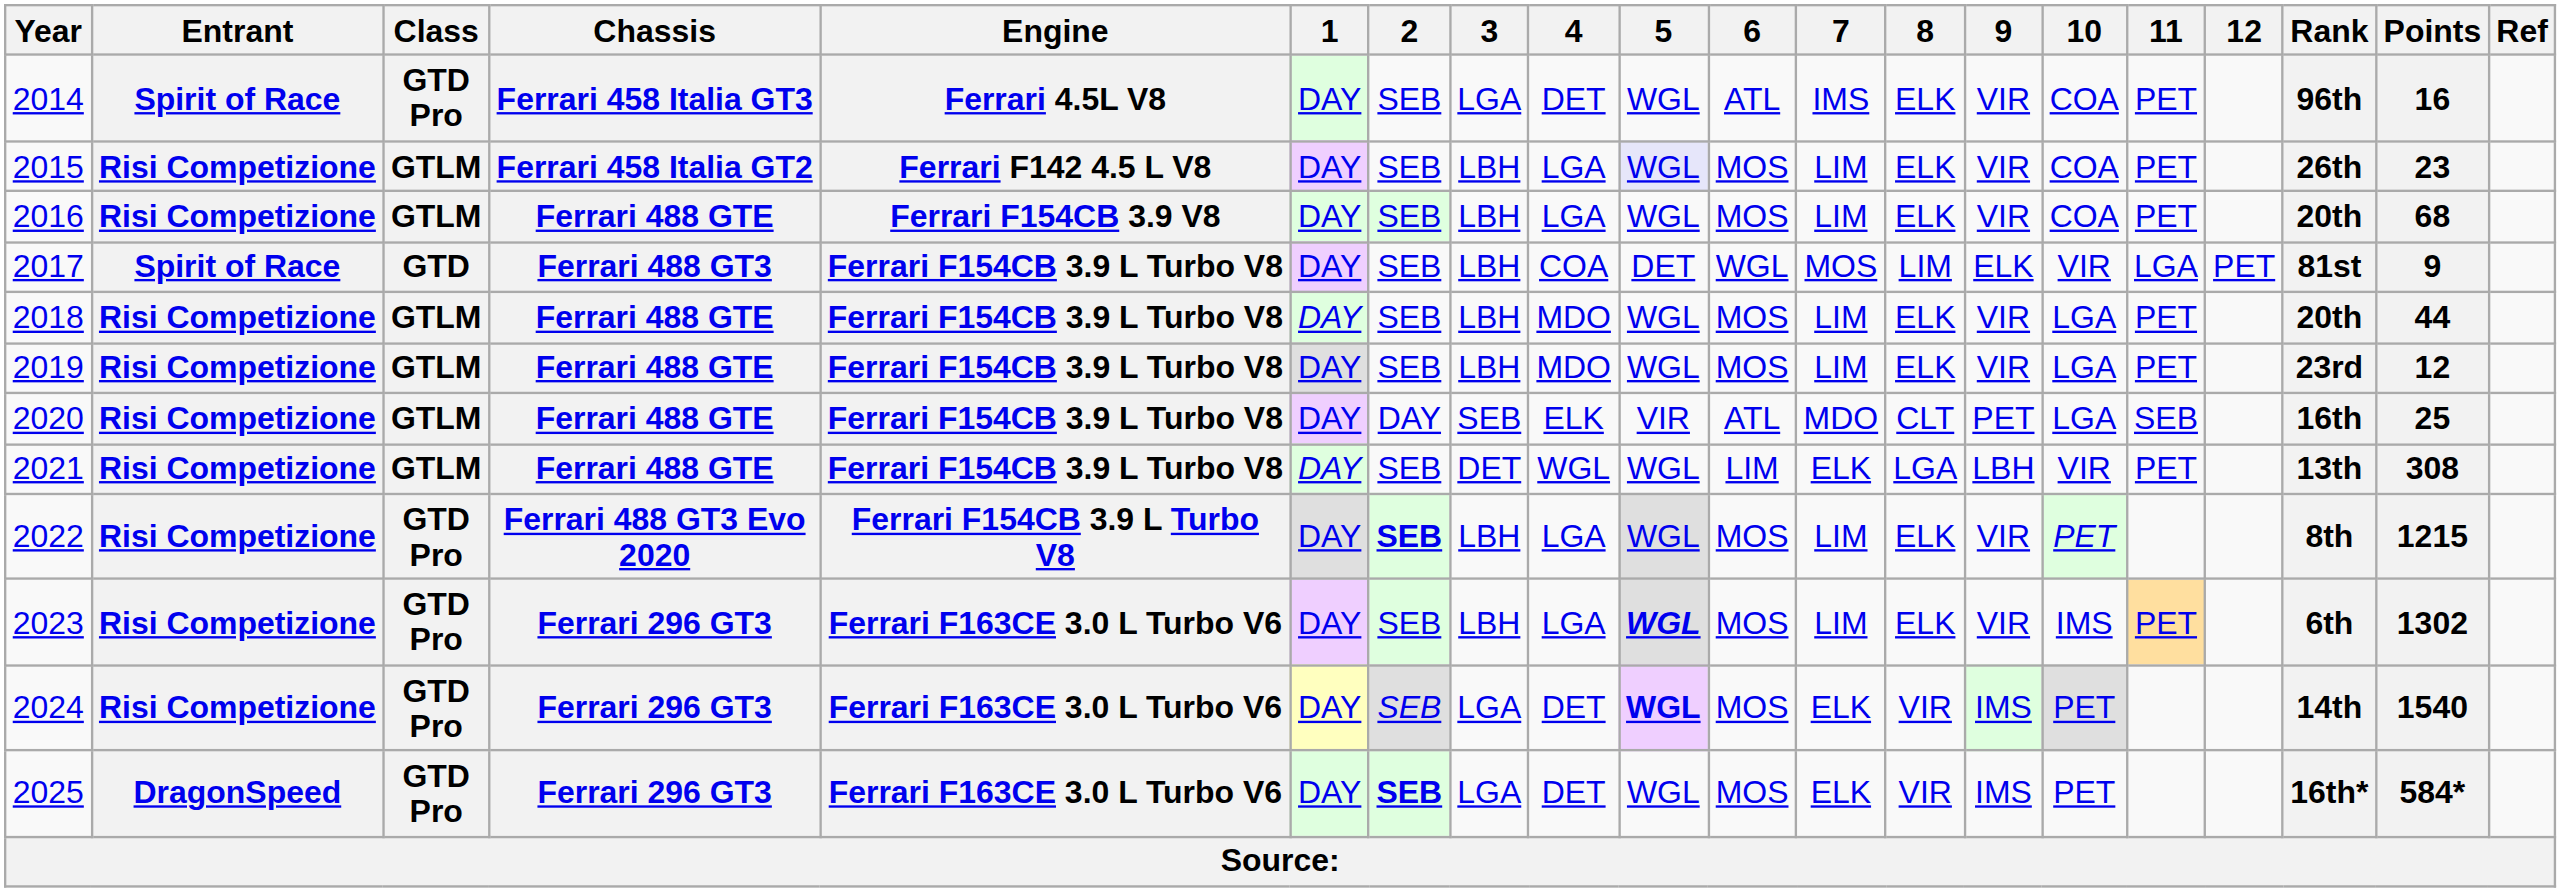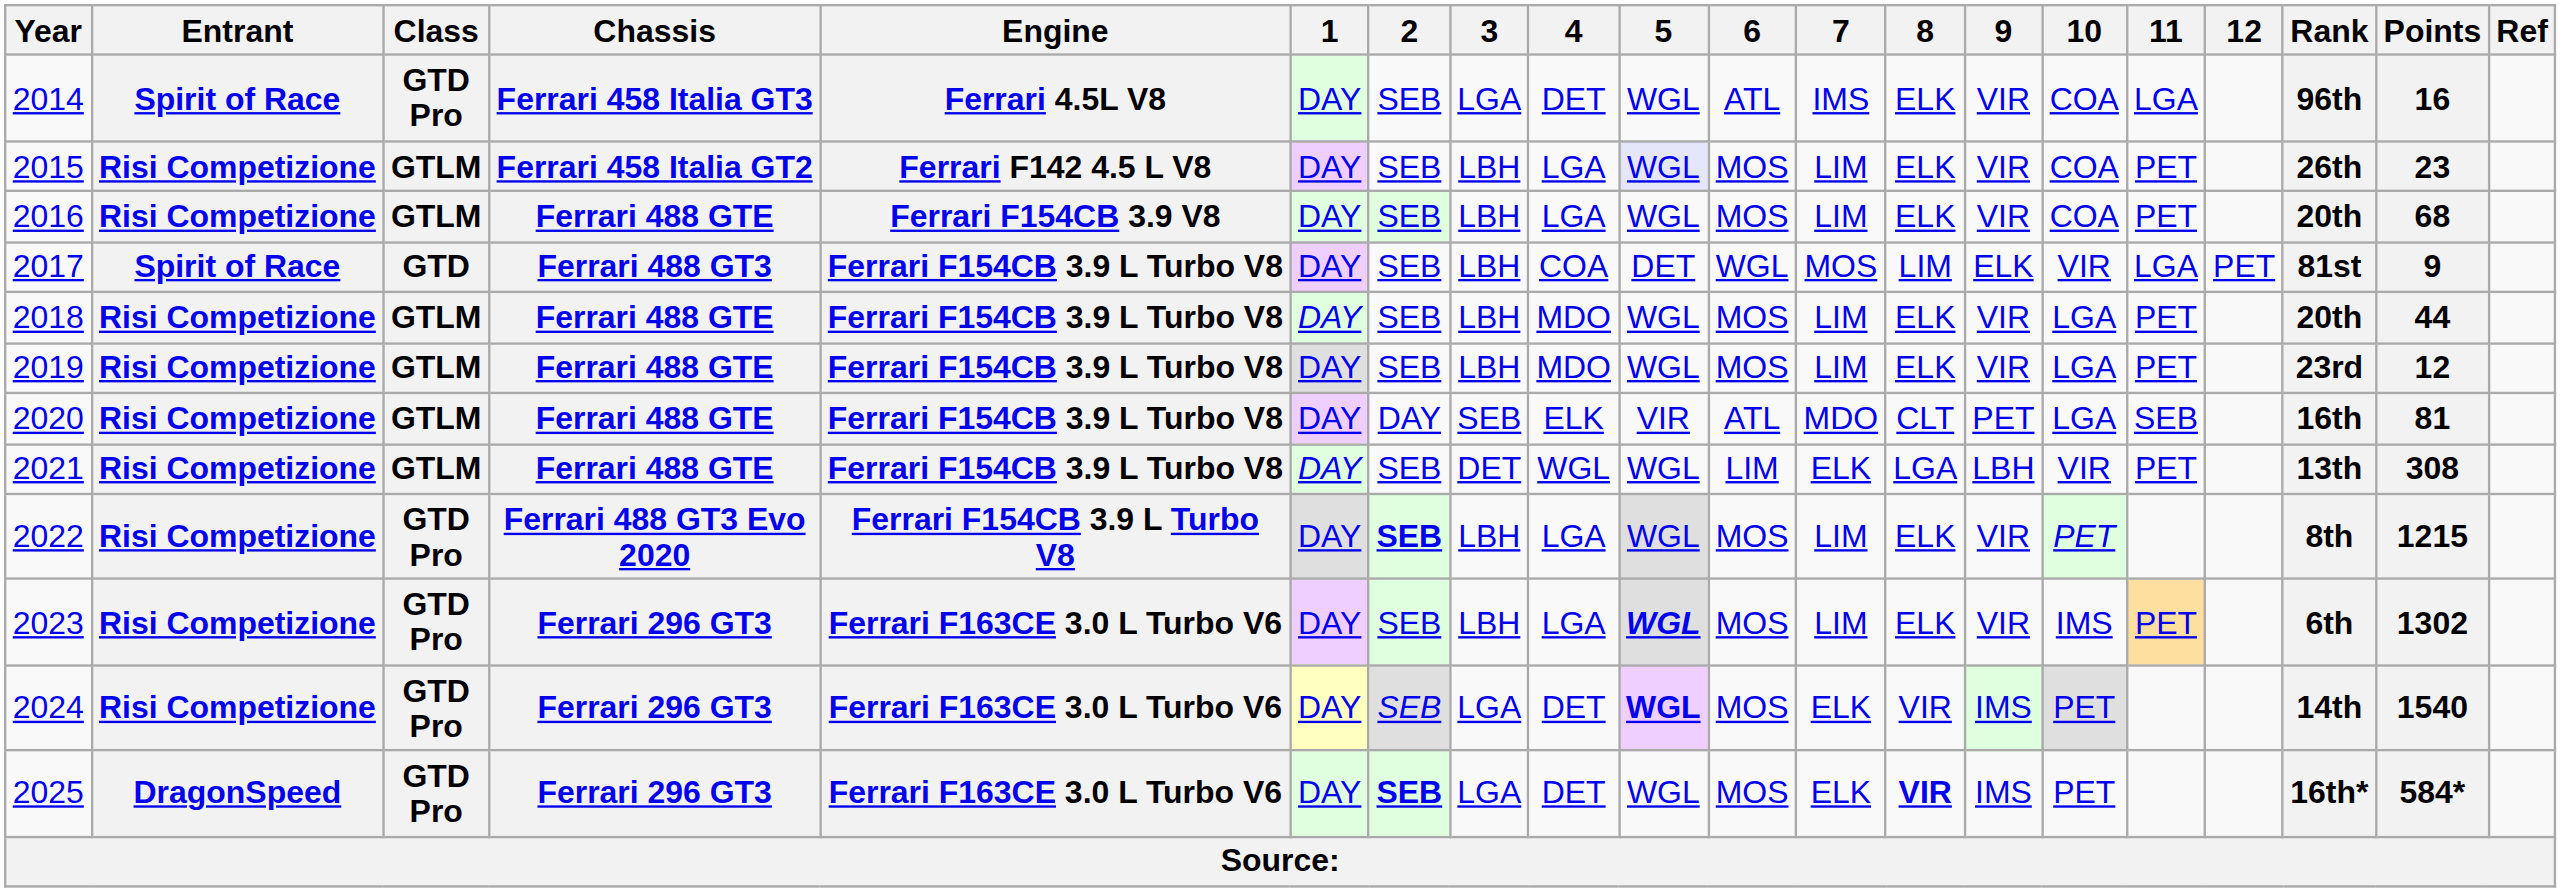2014 | 11: PET -> LGA
2020 | Points: 25 -> 81
2025 | 8: normal -> bold
